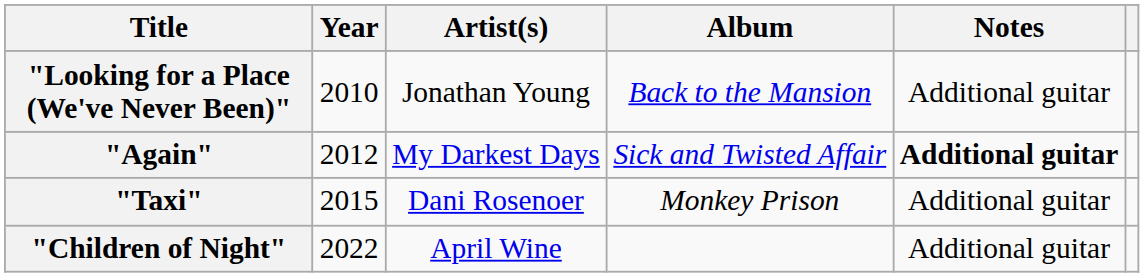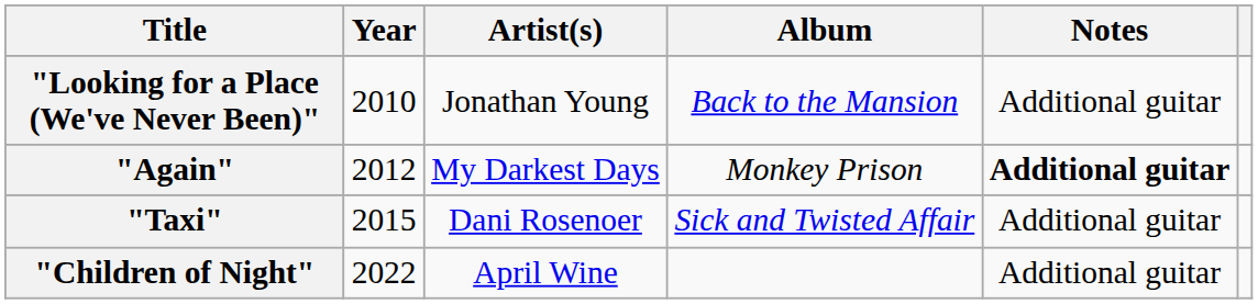"Again" | Album: Sick and Twisted Affair -> Monkey Prison
"Taxi" | Album: Monkey Prison -> Sick and Twisted Affair
